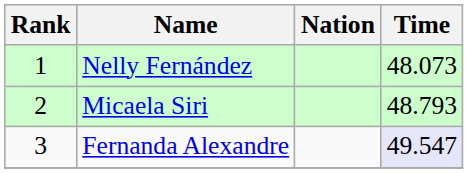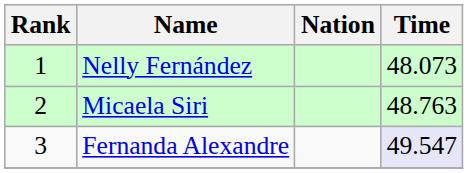Micaela Siri | Time: 48.793 -> 48.763
